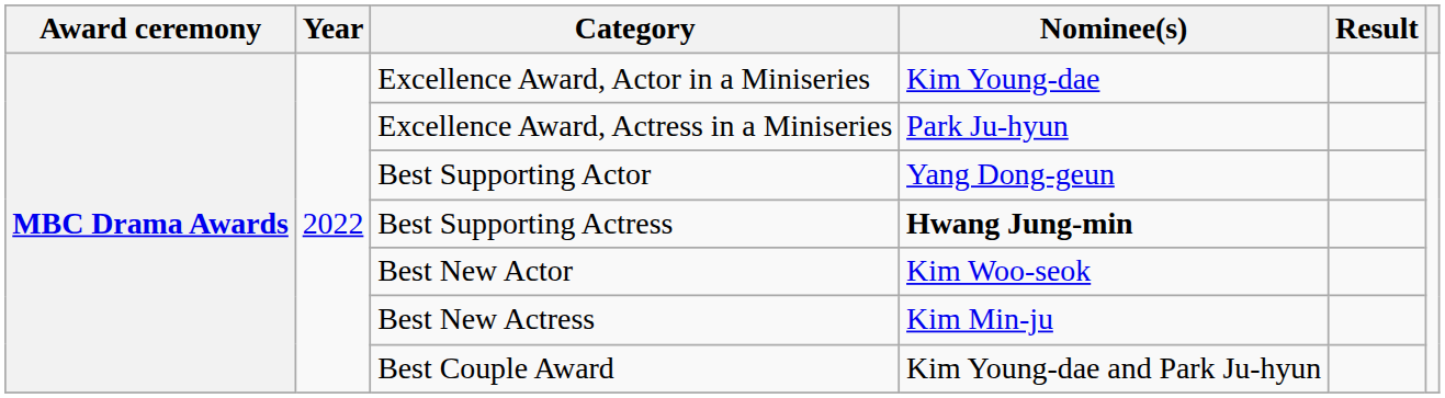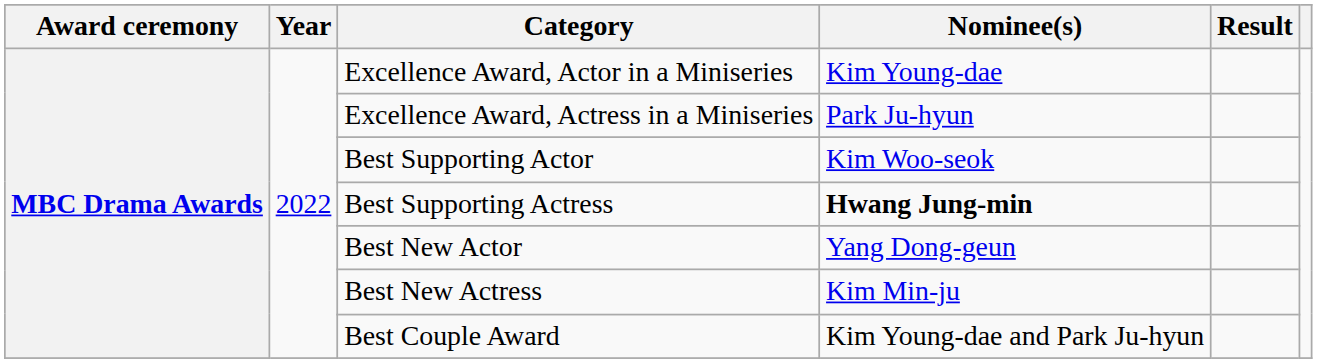Best Supporting Actor | Nominee(s): Yang Dong-geun -> Kim Woo-seok
Best New Actor | Nominee(s): Kim Woo-seok -> Yang Dong-geun
